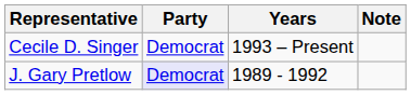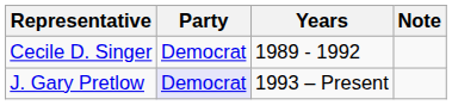Cecile D. Singer | Years: 1993 – Present -> 1989 - 1992
J. Gary Pretlow | Years: 1989 - 1992 -> 1993 – Present
